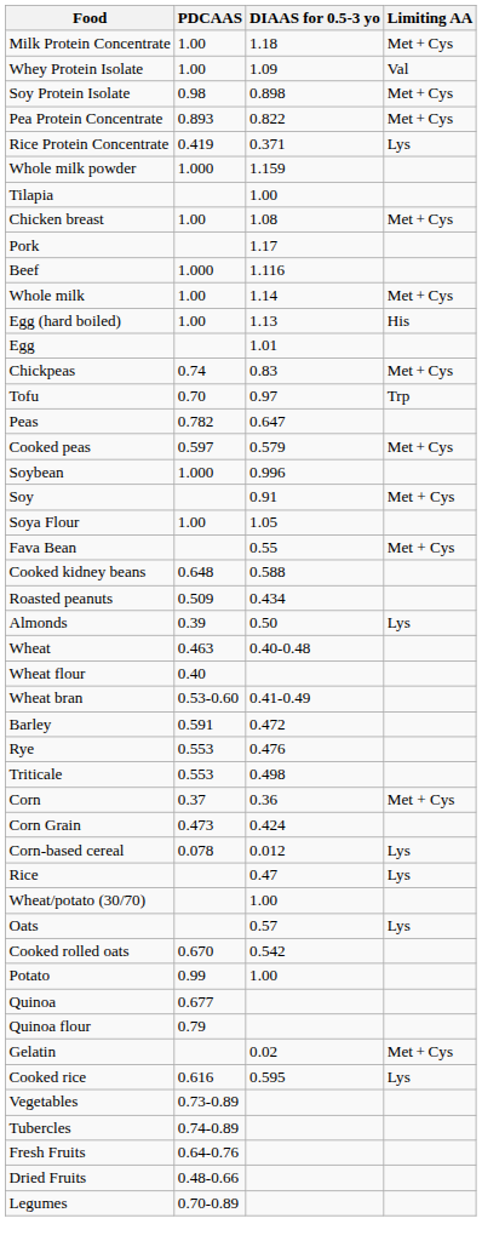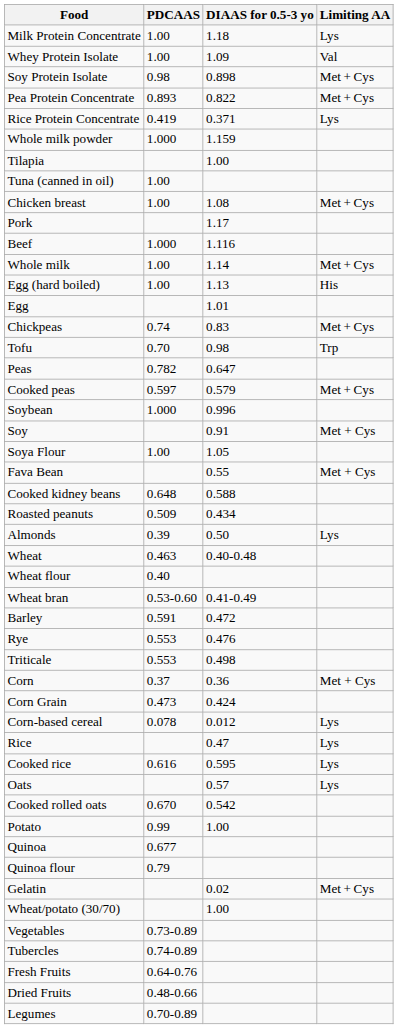Milk Protein Concentrate | Limiting AA: Met + Cys -> Lys
+ row: Tuna (canned in oil) | 1.00
Tofu | DIAAS for 0.5-3 yo: 0.97 -> 0.98
rows swapped: Cooked rice <-> Wheat/potato (30/70)
